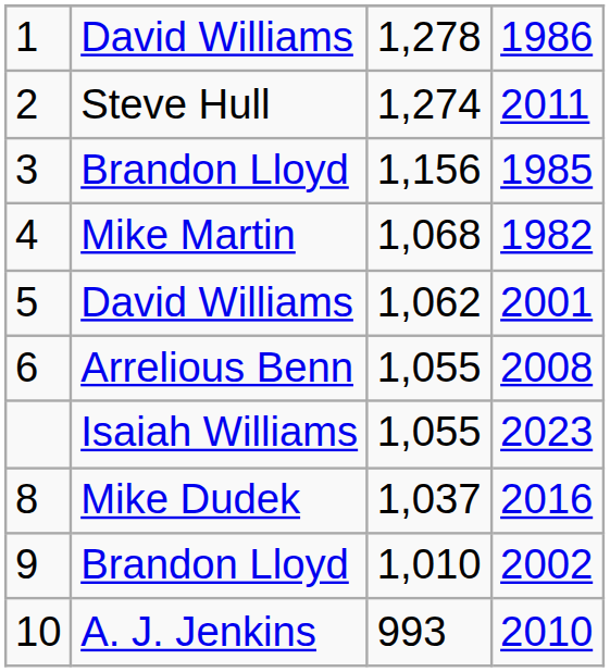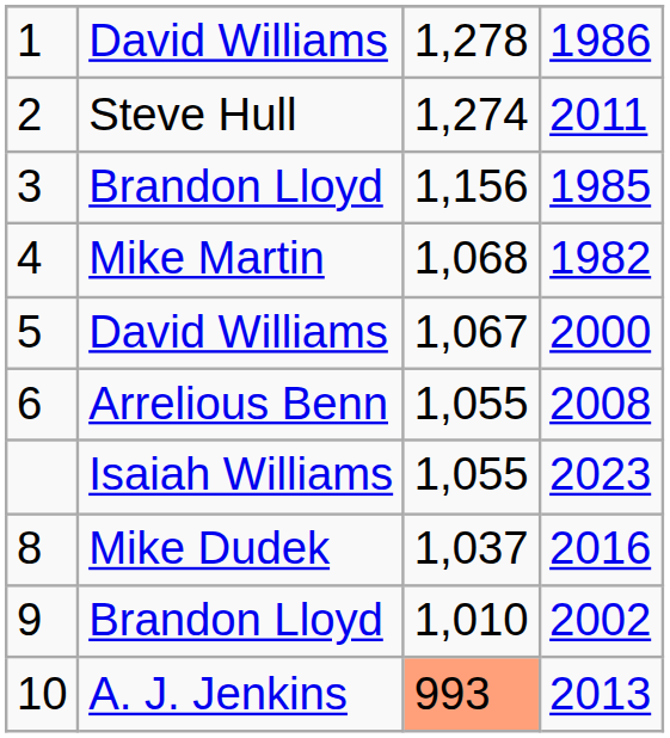5 | column 3: 1,062 -> 1,067
5 | column 4: 2001 -> 2000
10 | column 3: no background -> lightsalmon background
10 | column 4: 2010 -> 2013
